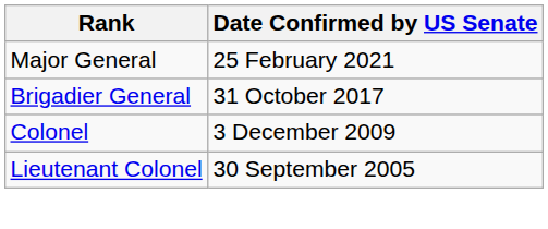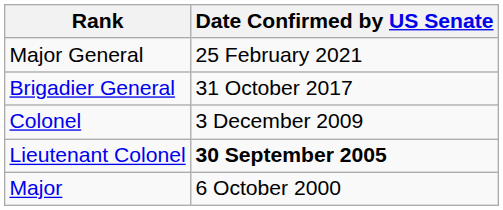Lieutenant Colonel | Date Confirmed by US Senate: normal -> bold
+ row: Major | 6 October 2000
